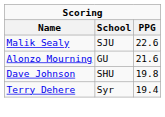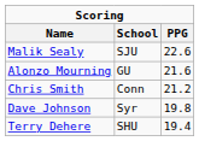+ row: Chris Smith | Conn | 21.2
Dave Johnson | School: SHU -> Syr
Terry Dehere | School: Syr -> SHU
